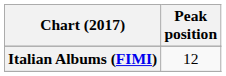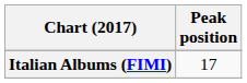Italian Albums (FIMI) | Peak position: 12 -> 17
